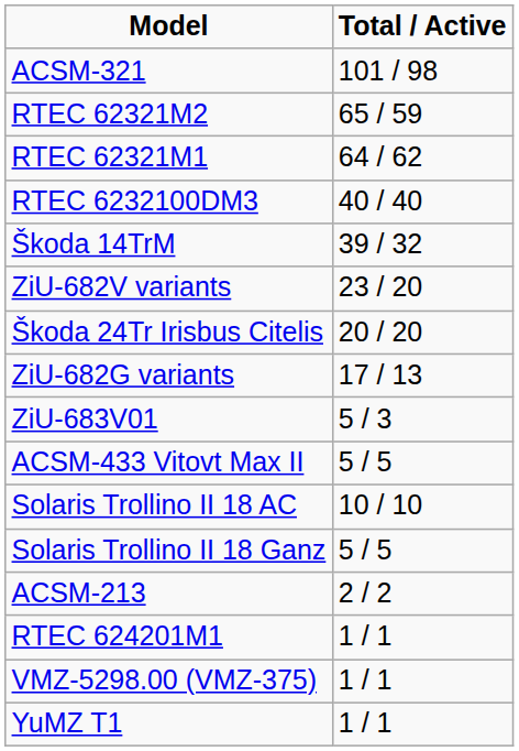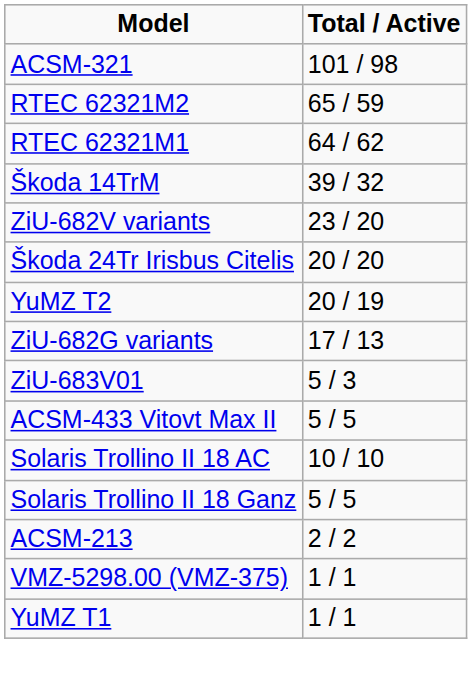- row: RTEC 6232100DM3 | 40 / 40
+ row: YuMZ T2 | 20 / 19
- row: RTEC 624201M1 | 1 / 1
